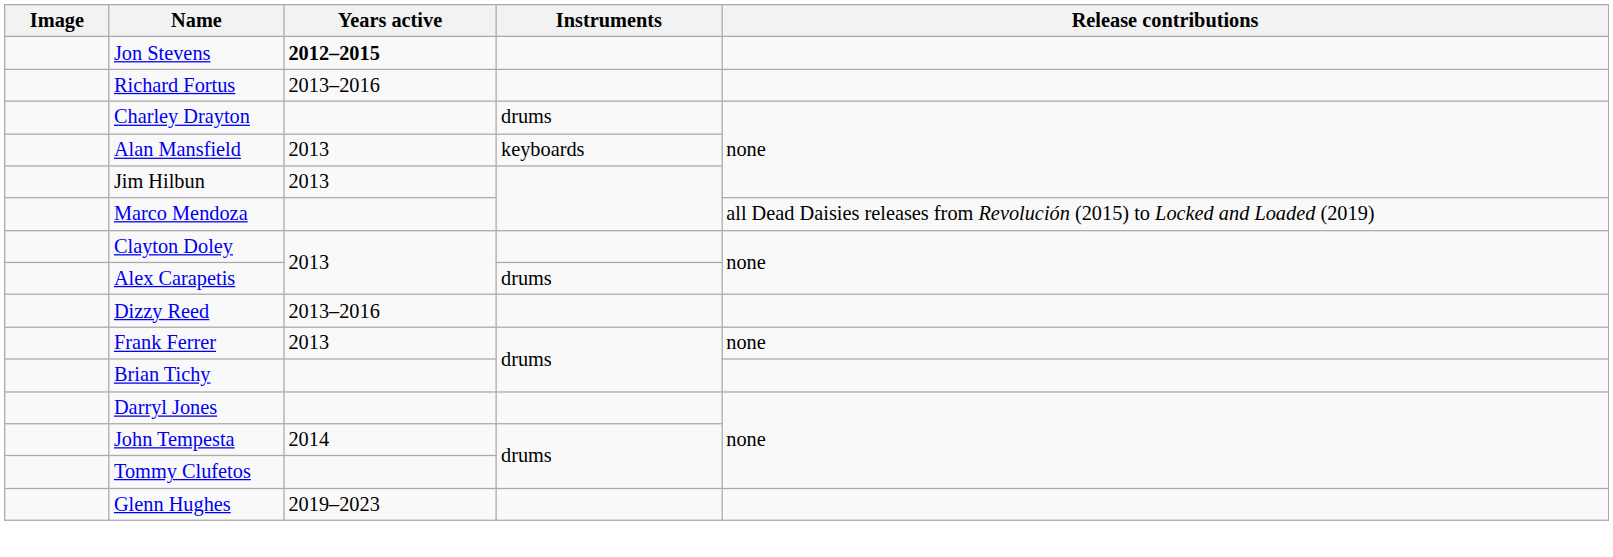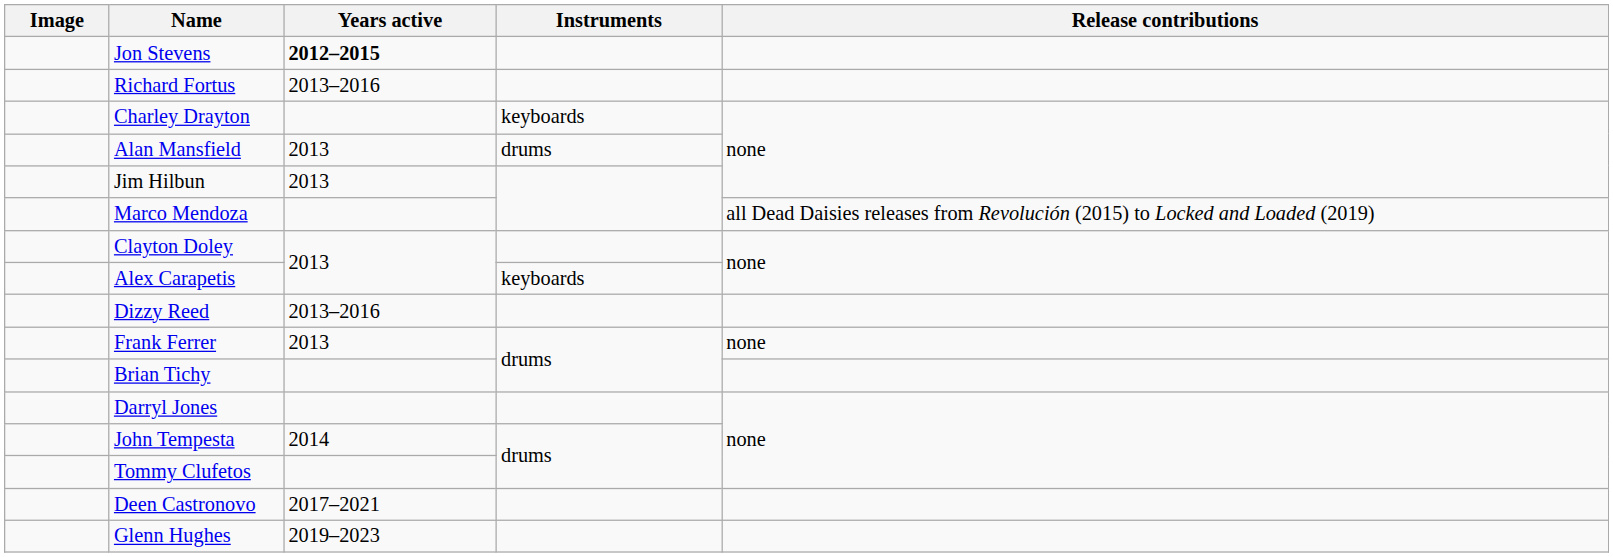Charley Drayton | Instruments: drums -> keyboards
Alan Mansfield | Instruments: keyboards -> drums
Alex Carapetis | Instruments: drums -> keyboards
+ row: Deen Castronovo | 2017–2021
